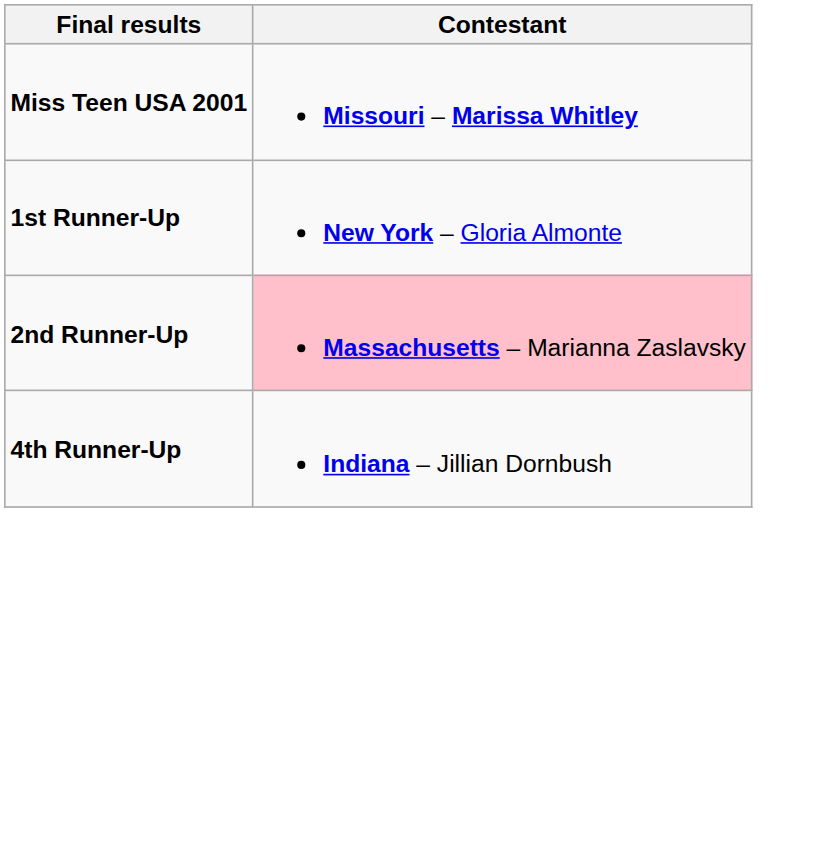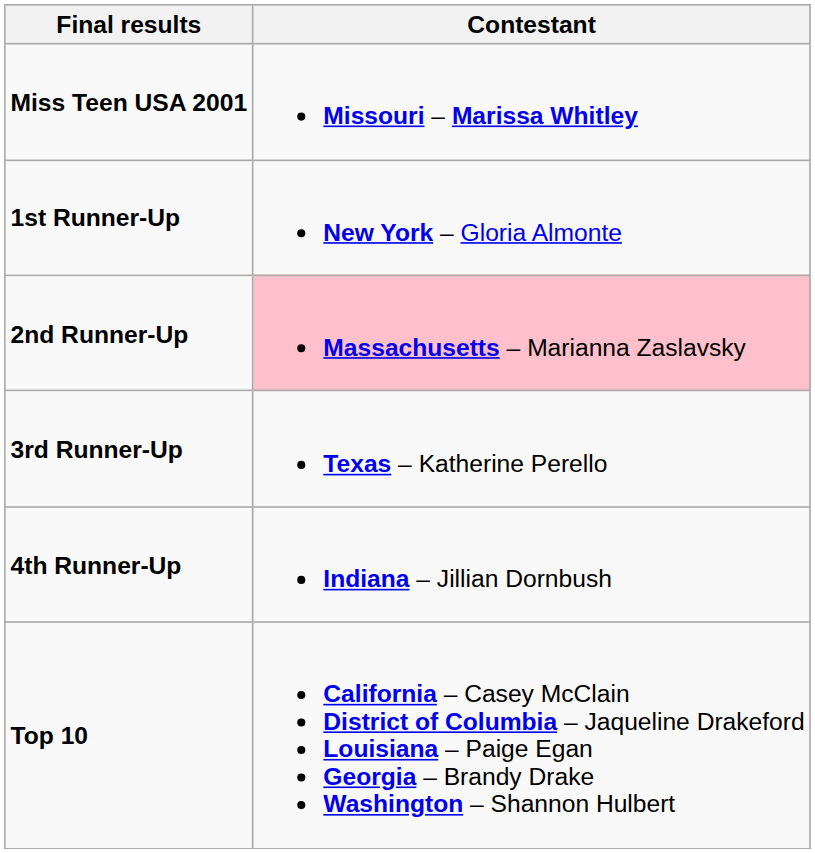+ row: 3rd Runner-Up | Texas – Katherine Perello
+ row: Top 10 | California – Casey McClain District of Columbia – Jaqueline Drakeford Louisiana – Paige Egan Georgia – Brandy Drake Washington – Shannon Hulbert
